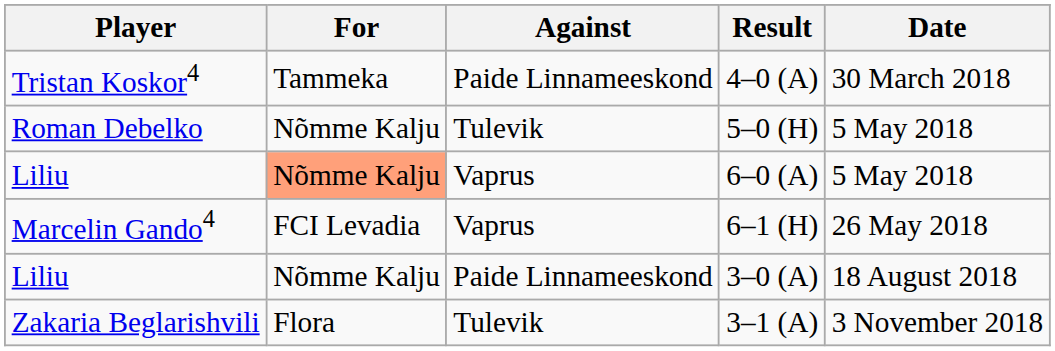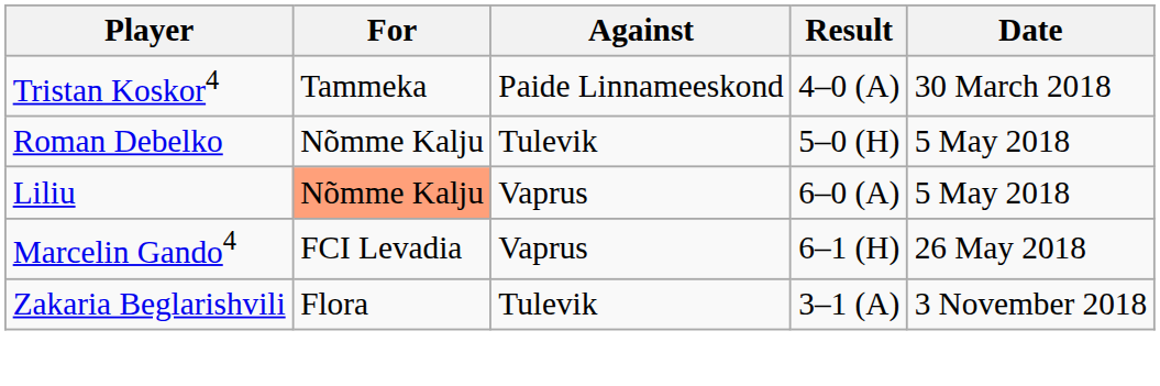- row: Liliu | Nõmme Kalju | Paide Linnameeskond | 3–0 (A) | 18 August 2018
